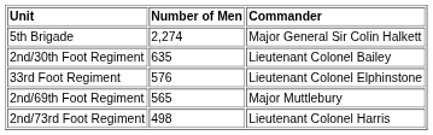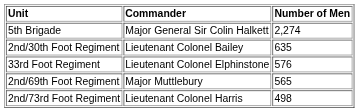columns swapped: Commander <-> Number of Men
